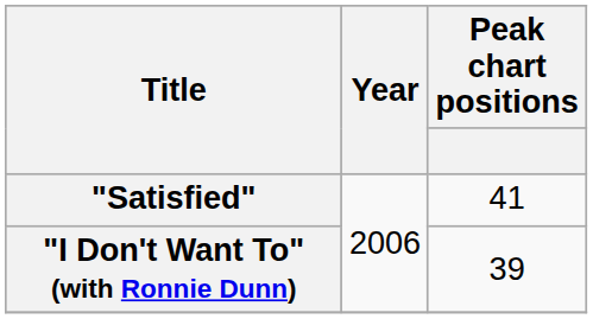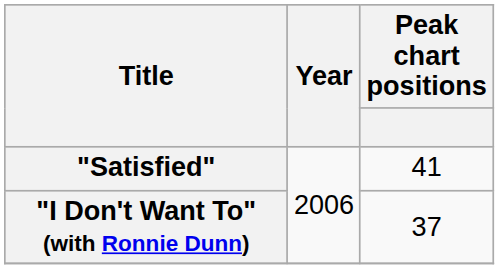"I Don't Want To" (with Ronnie Dunn) | Peak chart positions: 39 -> 37
